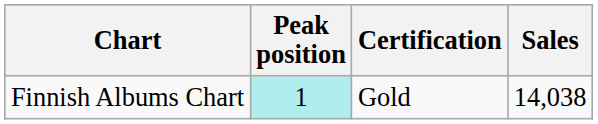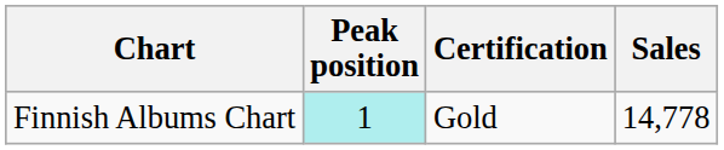Finnish Albums Chart | Sales: 14,038 -> 14,778
